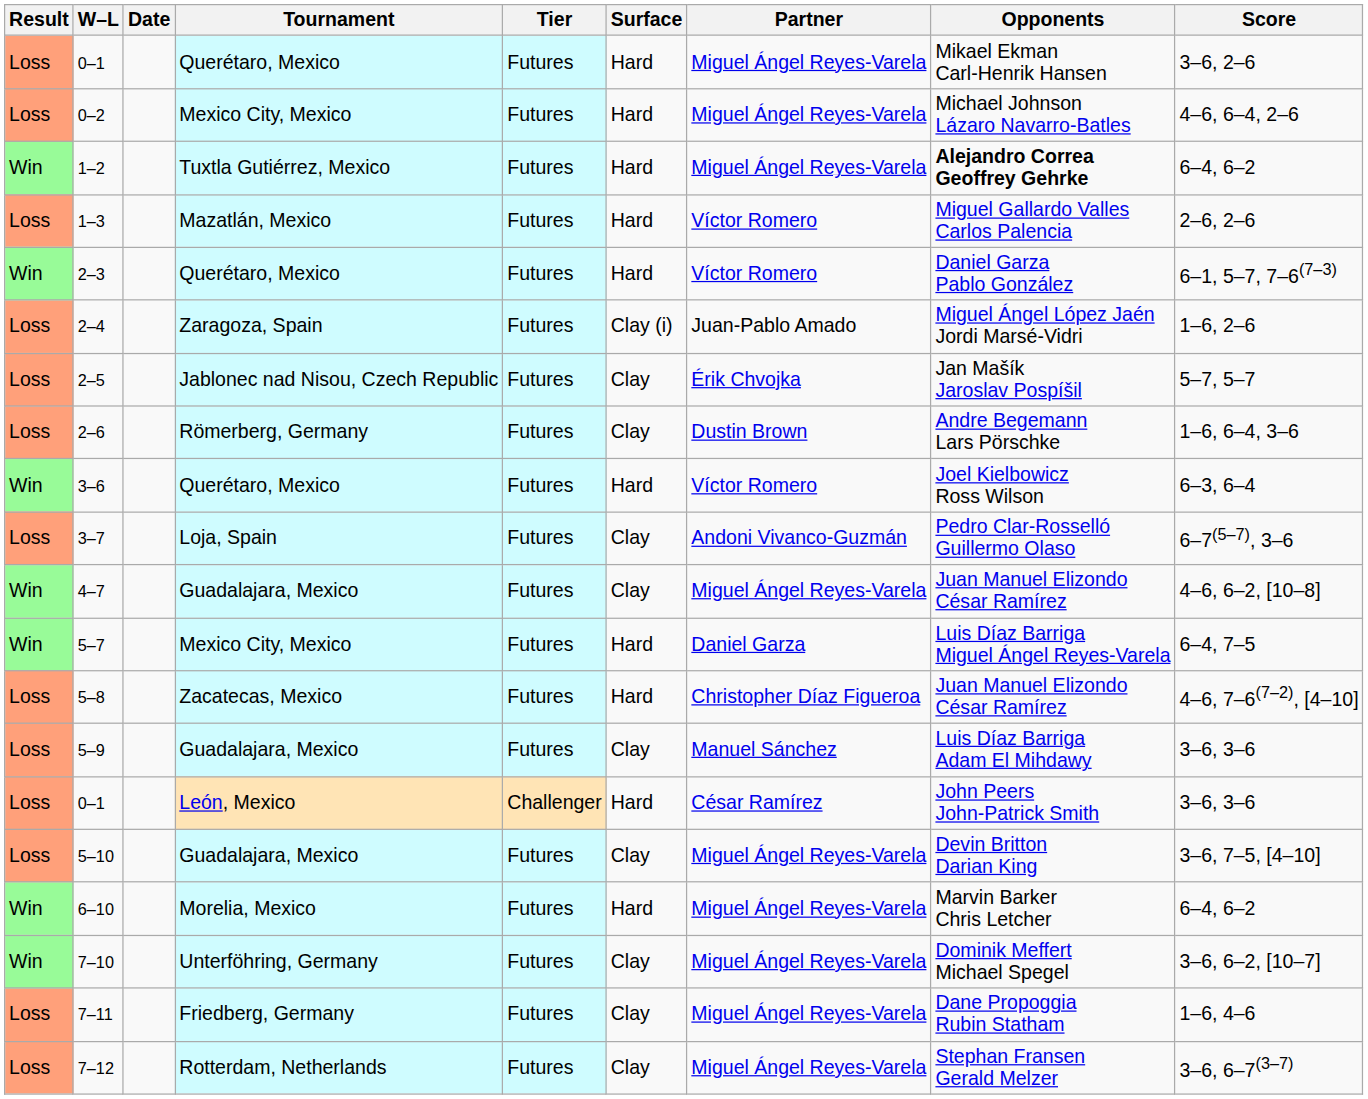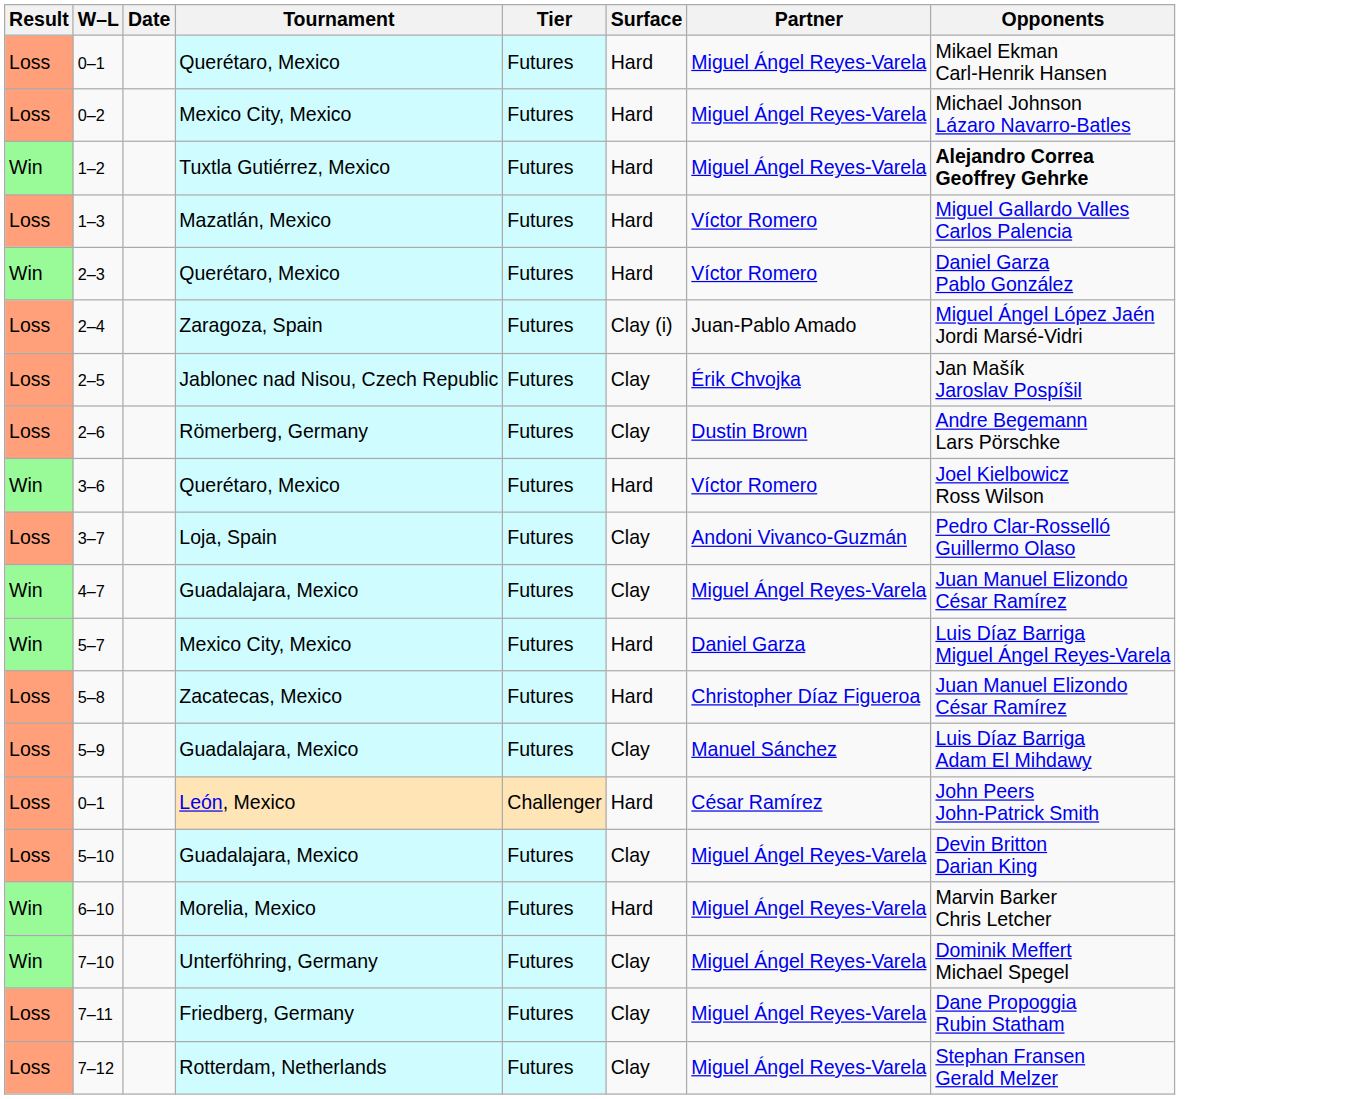- column: Score | 3–6, 2–6 | 4–6, 6–4, 2–6 | 6–4, 6–2 | 2–6, 2–6 | 6–1, 5–7, 7–6(7–3) | 1–6, 2–6 | 5–7, 5–7 | 1–6, 6–4, 3–6 | 6–3, 6–4 | 6–7(5–7), 3–6 | 4–6, 6–2, [10–8] | 6–4, 7–5 | 4–6, 7–6(7–2), [4–10] | 3–6, 3–6 | 3–6, 3–6 | 3–6, 7–5, [4–10] | 6–4, 6–2 | 3–6, 6–2, [10–7] | 1–6, 4–6 | 3–6, 6–7(3–7)
